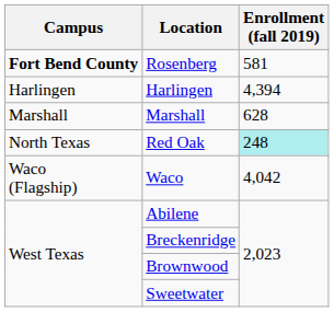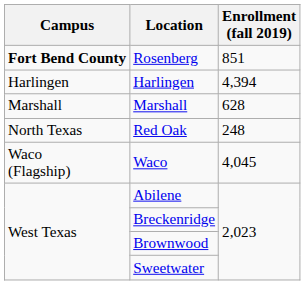Rosenberg | Enrollment (fall 2019): 581 -> 851
Red Oak | Enrollment (fall 2019): paleturquoise background -> no background
Waco | Enrollment (fall 2019): 4,042 -> 4,045
